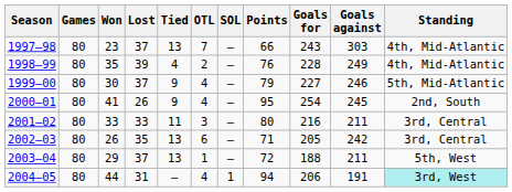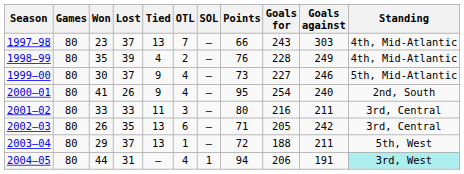1999–00 | Points: 79 -> 73
2000–01 | Goals against: 245 -> 240
